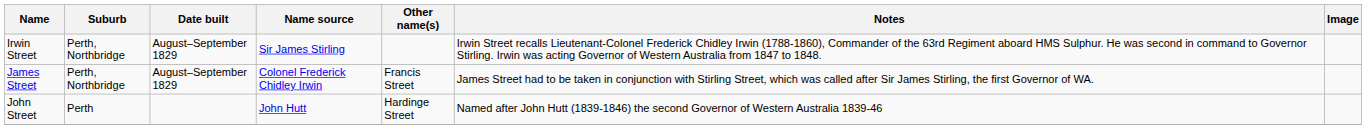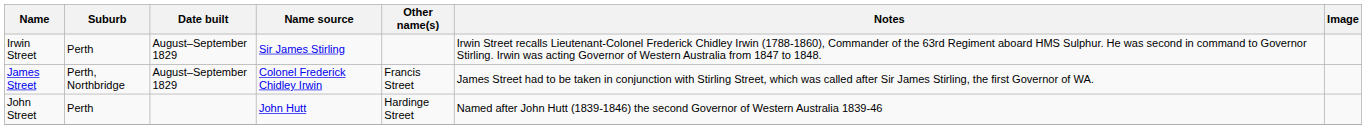Irwin Street | Suburb: Perth, Northbridge -> Perth
